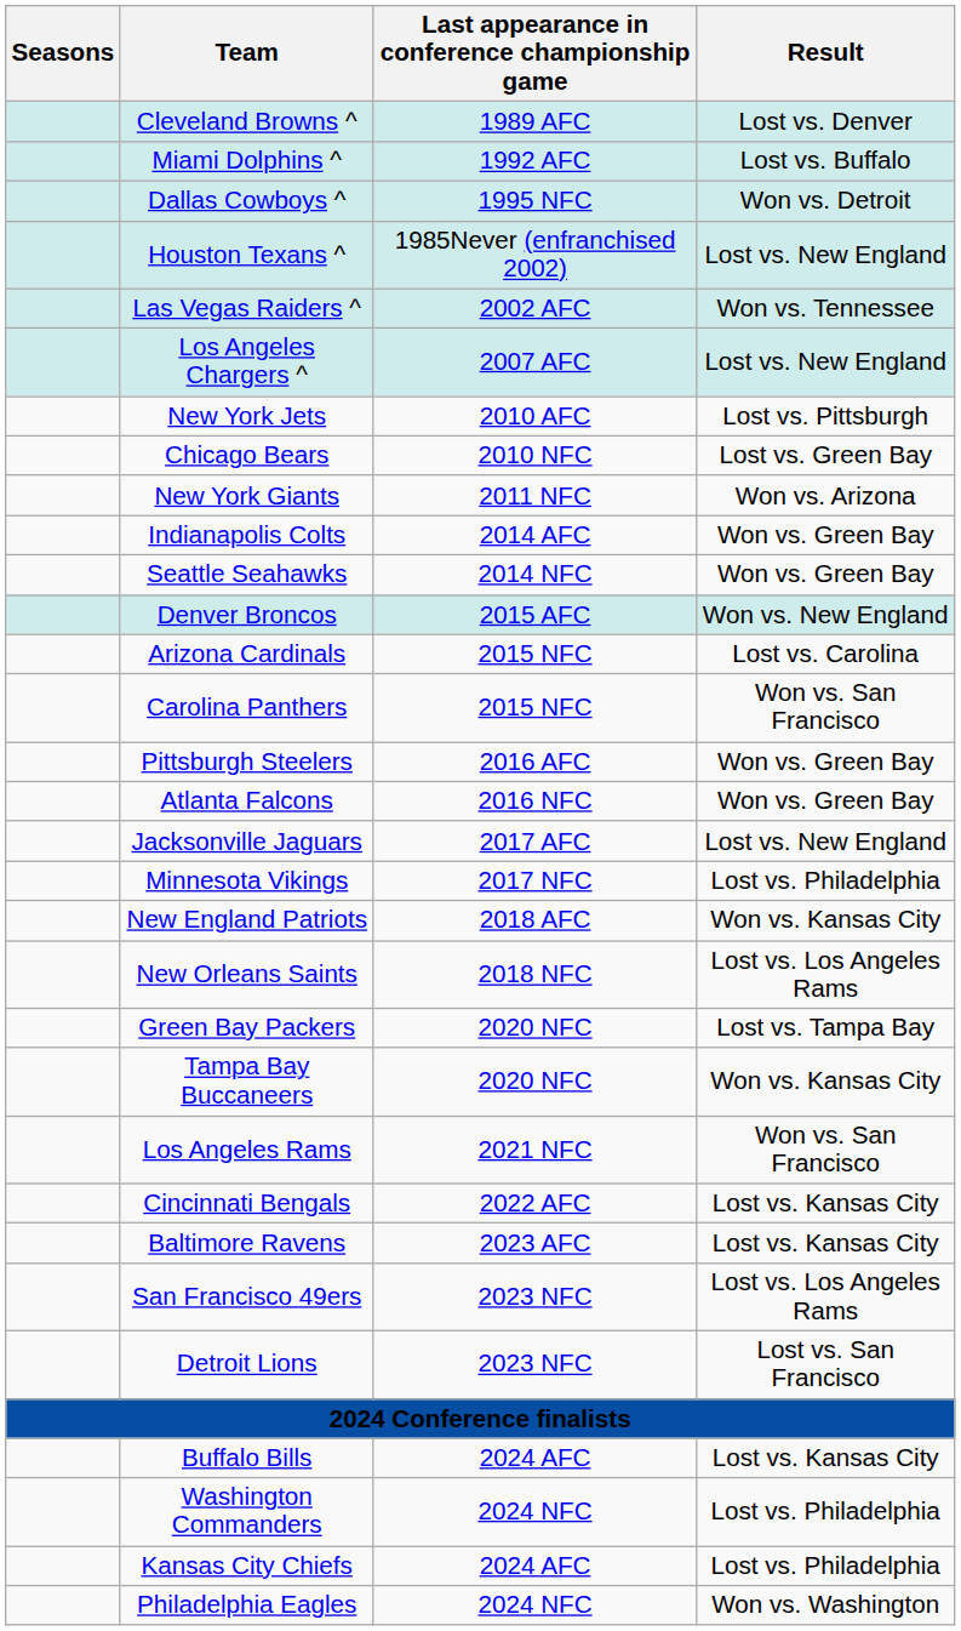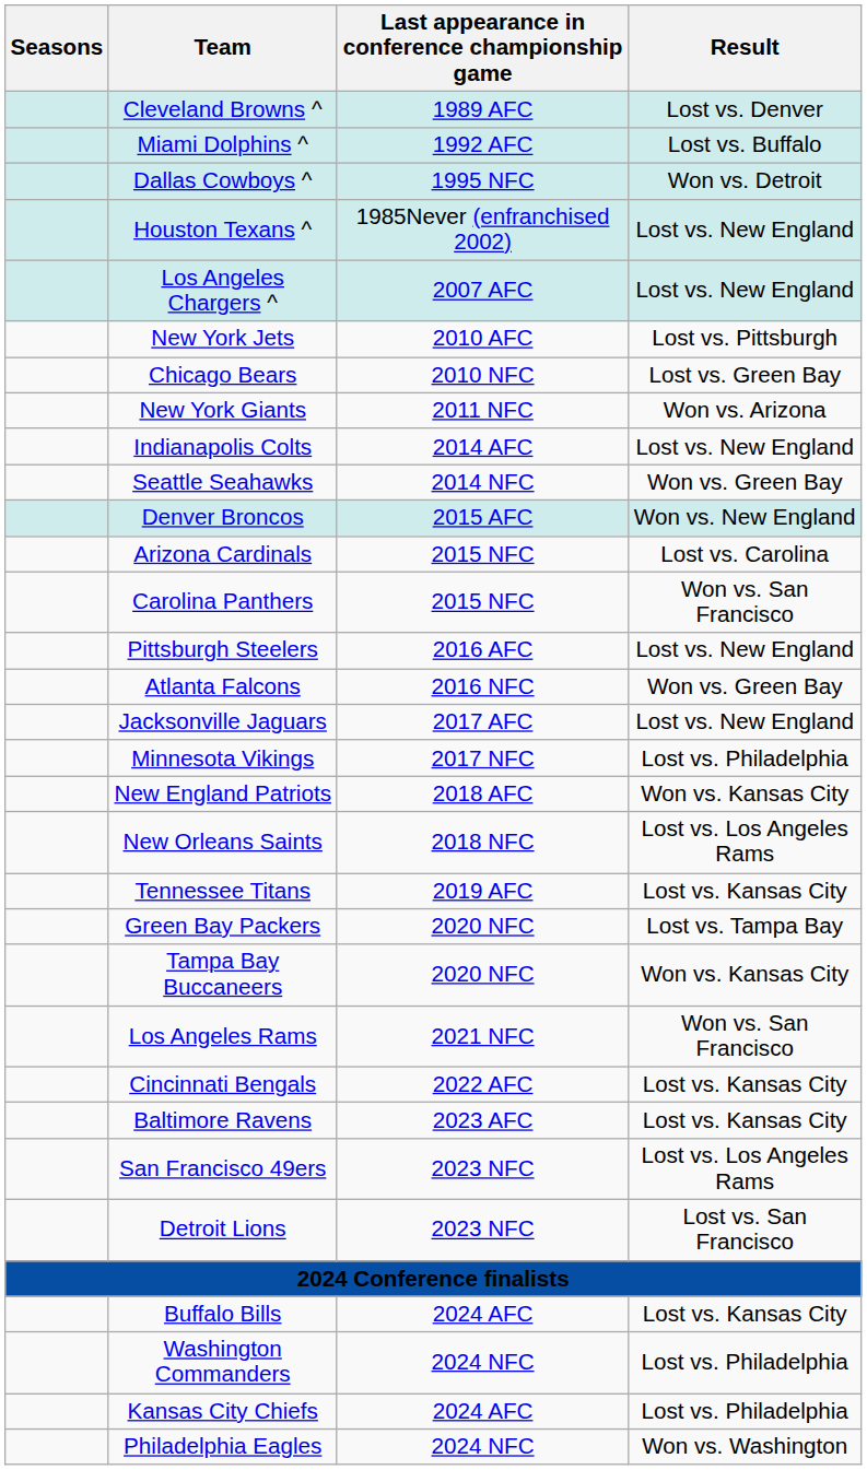- row: Las Vegas Raiders ^ | 2002 AFC | Won vs. Tennessee
Indianapolis Colts | Result: Won vs. Green Bay -> Lost vs. New England
Pittsburgh Steelers | Result: Won vs. Green Bay -> Lost vs. New England
+ row: Tennessee Titans | 2019 AFC | Lost vs. Kansas City
